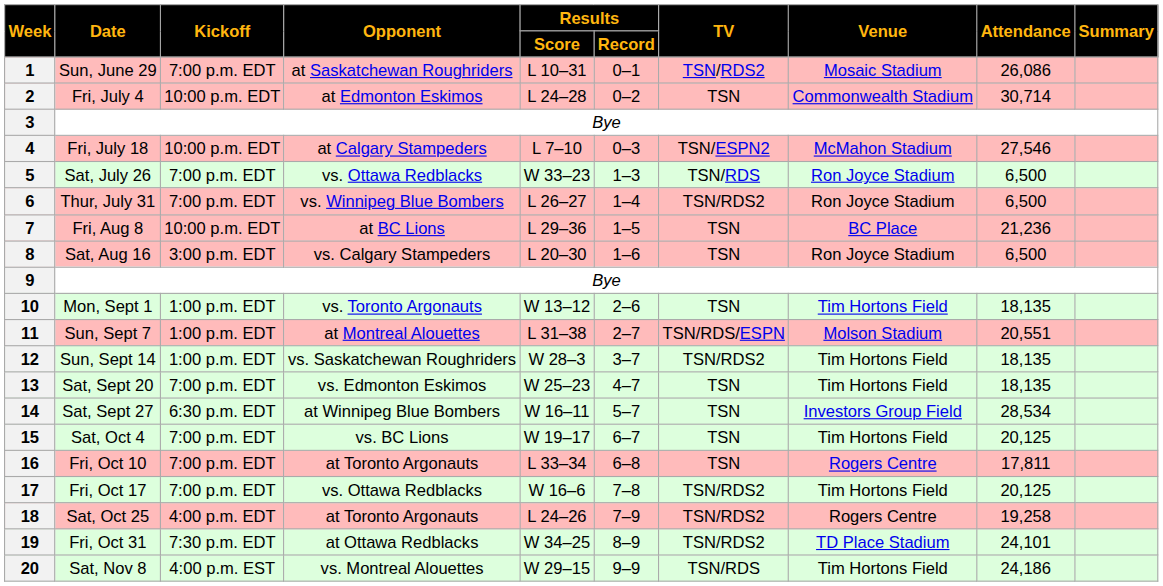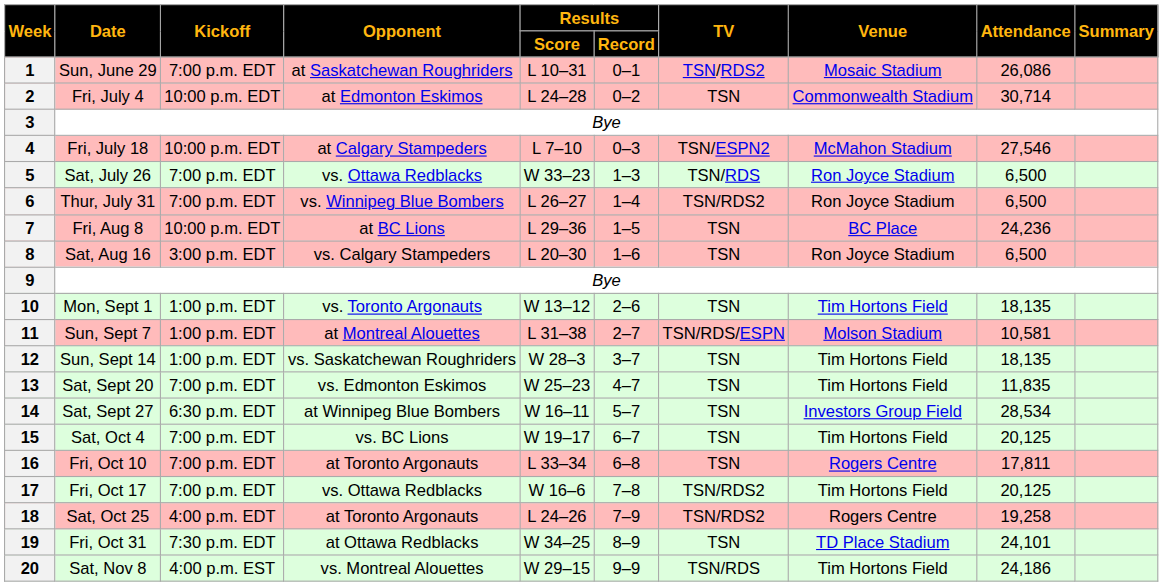7 | Attendance: 21,236 -> 24,236
11 | Attendance: 20,551 -> 10,581
12 | TV: TSN/RDS2 -> TSN
13 | Attendance: 18,135 -> 11,835
19 | TV: TSN/RDS2 -> TSN
